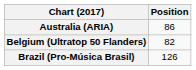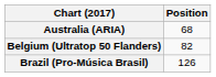Australia (ARIA) | Position: 86 -> 68
